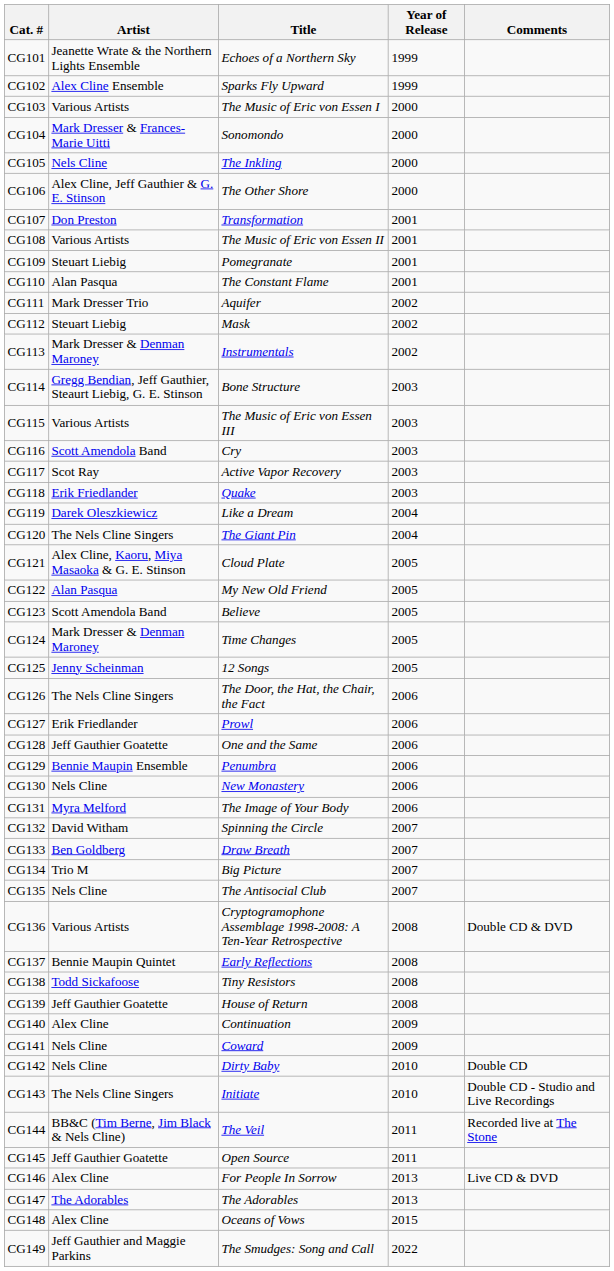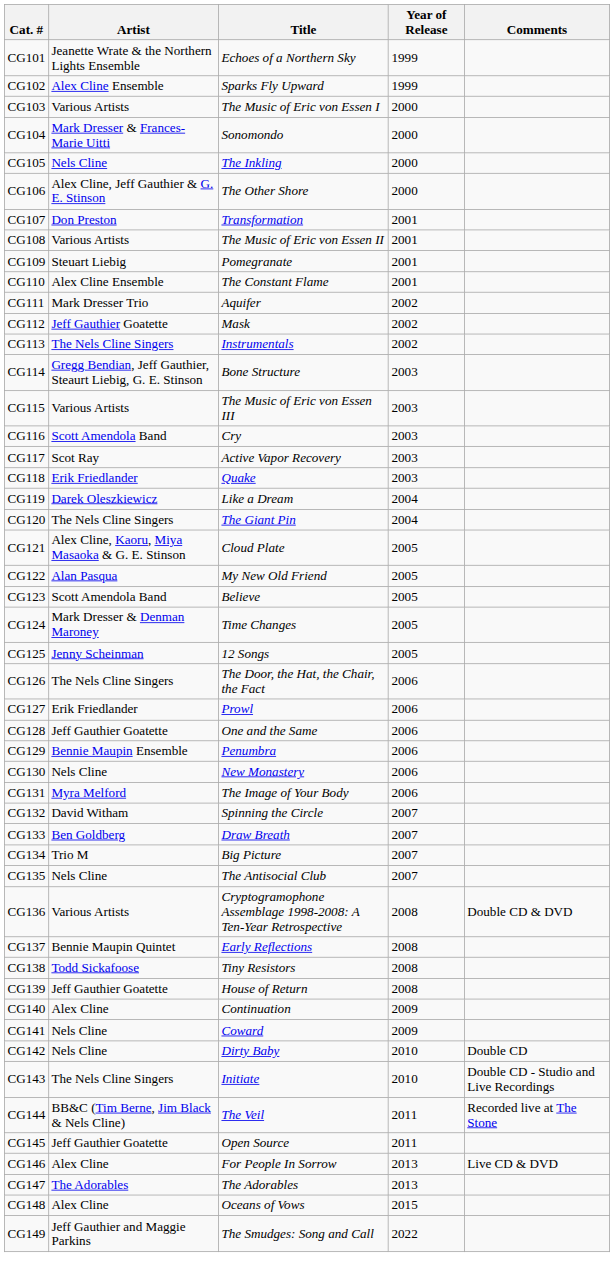CG110 | Artist: Alan Pasqua -> Alex Cline Ensemble
CG112 | Artist: Steuart Liebig -> Jeff Gauthier Goatette
CG113 | Artist: Mark Dresser & Denman Maroney -> The Nels Cline Singers
